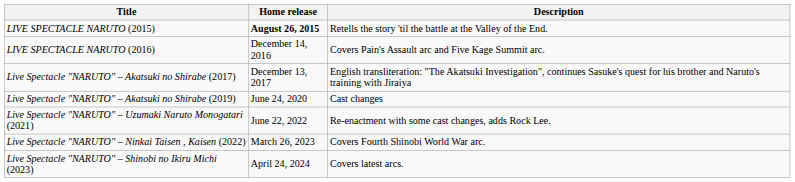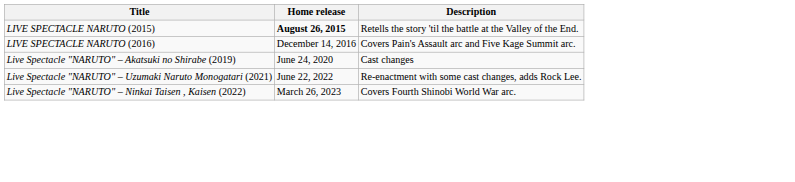- row: Live Spectacle "NARUTO" – Akatsuki no Shirabe (2017) | December 13, 2017 | English transliteration: "The Akatsuki Investigation", continues Sasuke's quest for his brother and Naruto's training with Jiraiya
- row: Live Spectacle "NARUTO" – Shinobi no Ikiru Michi (2023) | April 24, 2024 | Covers latest arcs.
